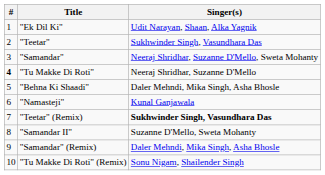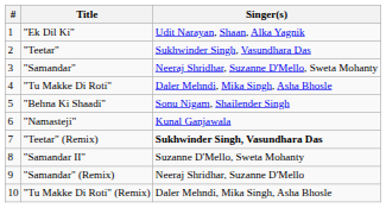"Tu Makke Di Roti" | #: bold -> normal
"Tu Makke Di Roti" | Singer(s): Neeraj Shridhar, Suzanne D'Mello -> Daler Mehndi, Mika Singh, Asha Bhosle
"Behna Ki Shaadi" | Singer(s): Daler Mehndi, Mika Singh, Asha Bhosle -> Sonu Nigam, Shailender Singh
"Samandar" (Remix) | Singer(s): Daler Mehndi, Mika Singh, Asha Bhosle -> Neeraj Shridhar, Suzanne D'Mello
"Tu Makke Di Roti" (Remix) | Singer(s): Sonu Nigam, Shailender Singh -> Daler Mehndi, Mika Singh, Asha Bhosle
